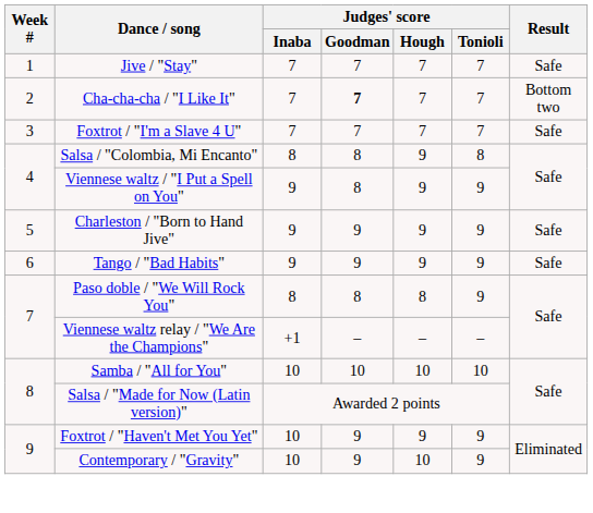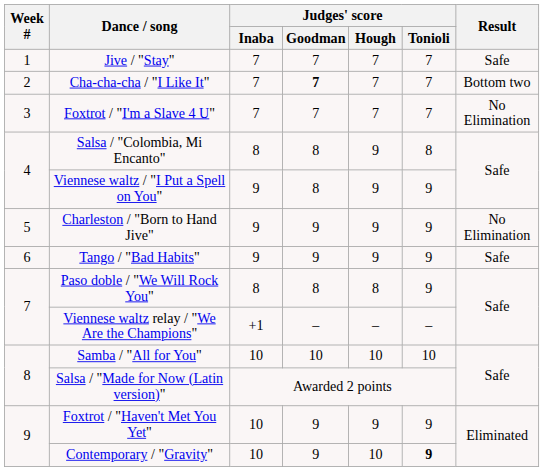Foxtrot / "I'm a Slave 4 U" | Result: Safe -> No Elimination
Charleston / "Born to Hand Jive" | Result: Safe -> No Elimination
Contemporary / "Gravity" | Judges' score / Tonioli: normal -> bold
